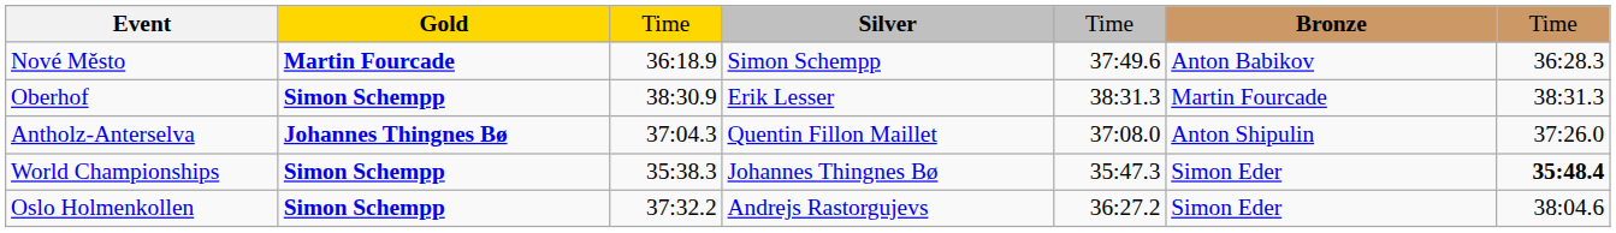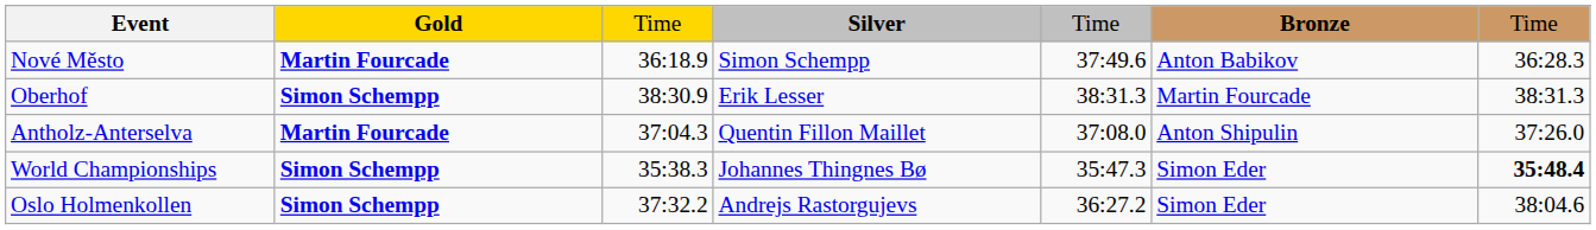Antholz-Anterselva | Gold: Johannes Thingnes Bø -> Martin Fourcade
